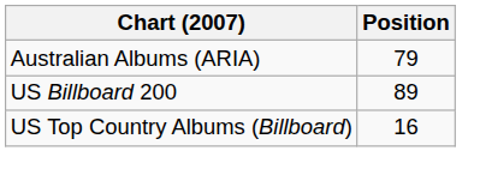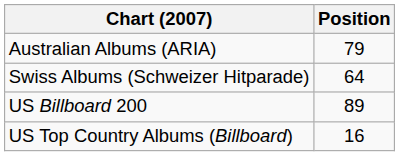+ row: Swiss Albums (Schweizer Hitparade) | 64
